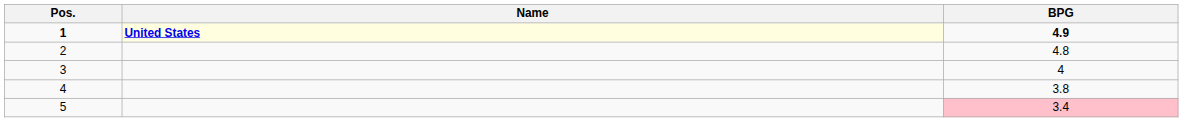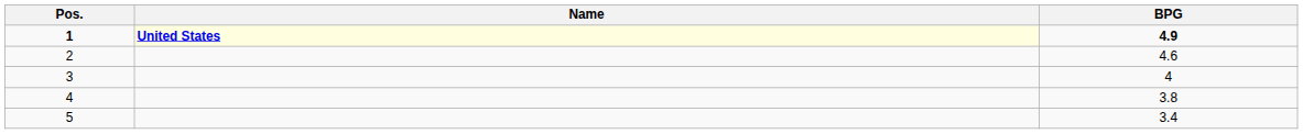2 | BPG: 4.8 -> 4.6
5 | BPG: pink background -> no background
